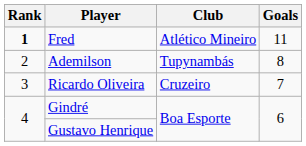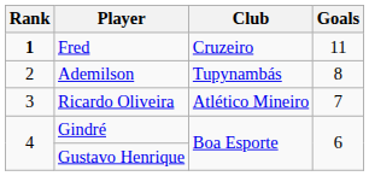Fred | Club: Atlético Mineiro -> Cruzeiro
Ricardo Oliveira | Club: Cruzeiro -> Atlético Mineiro
